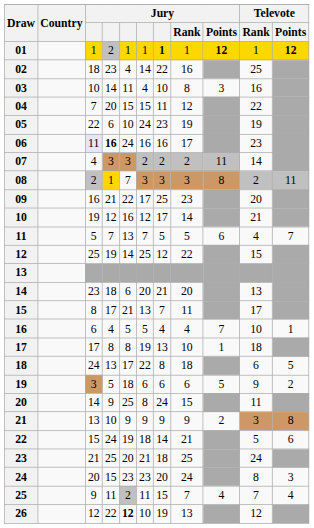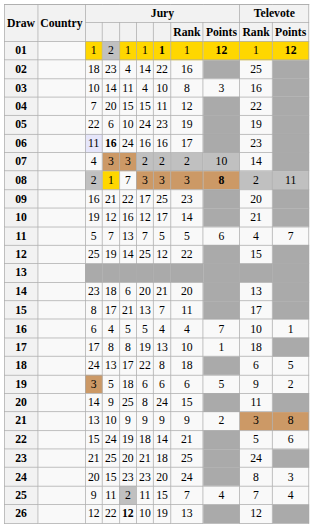07 | Jury / Points: 11 -> 10
08 | Jury / Points: normal -> bold
